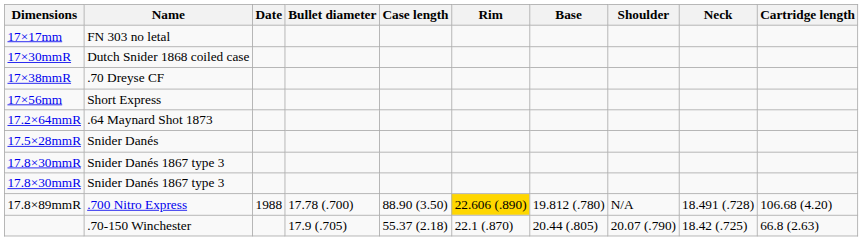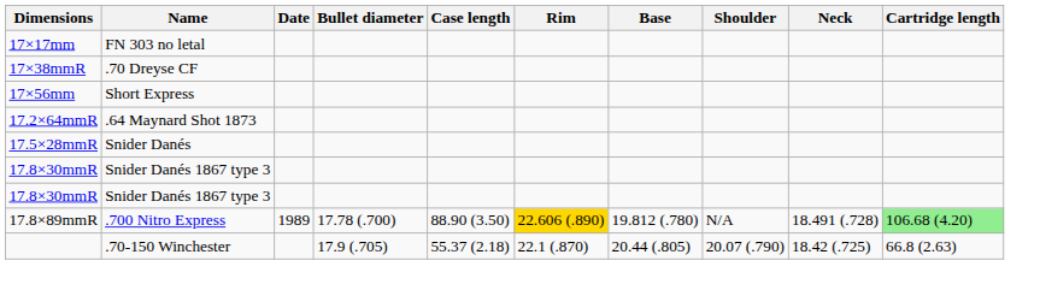- row: 17×30mmR | Dutch Snider 1868 coiled case
17.8×89mmR | Date: 1988 -> 1989
17.8×89mmR | Cartridge length: no background -> lightgreen background
